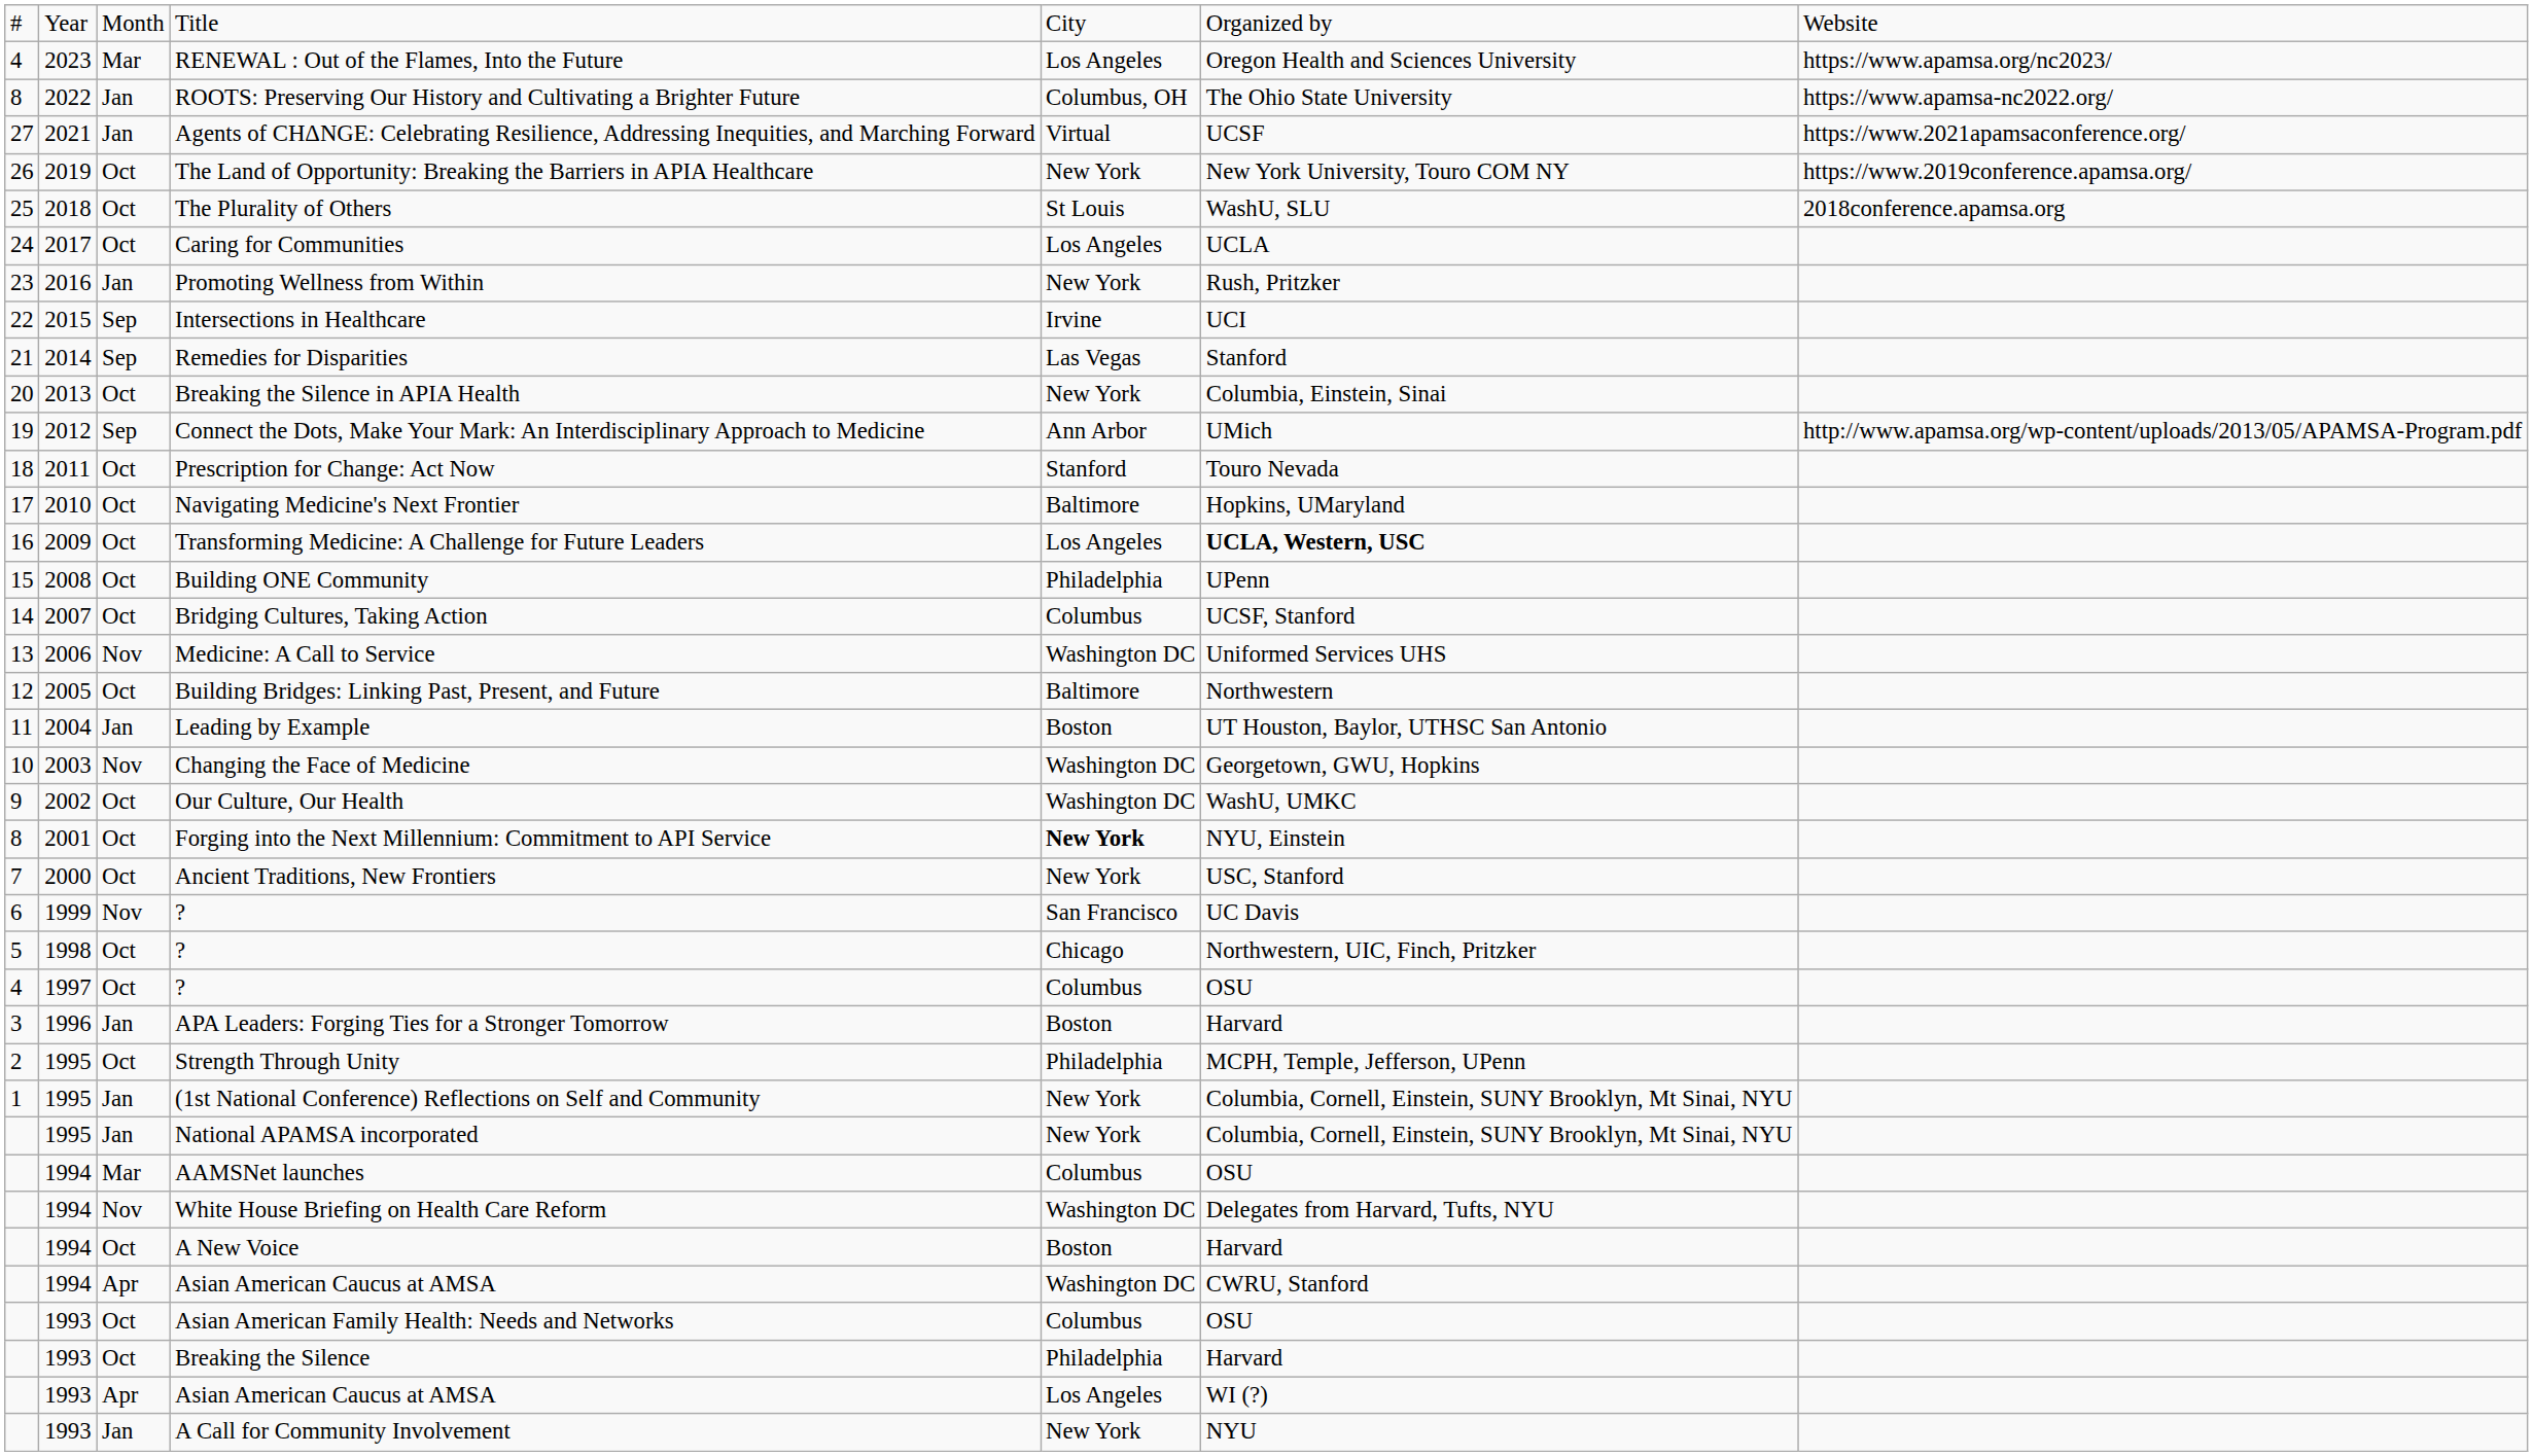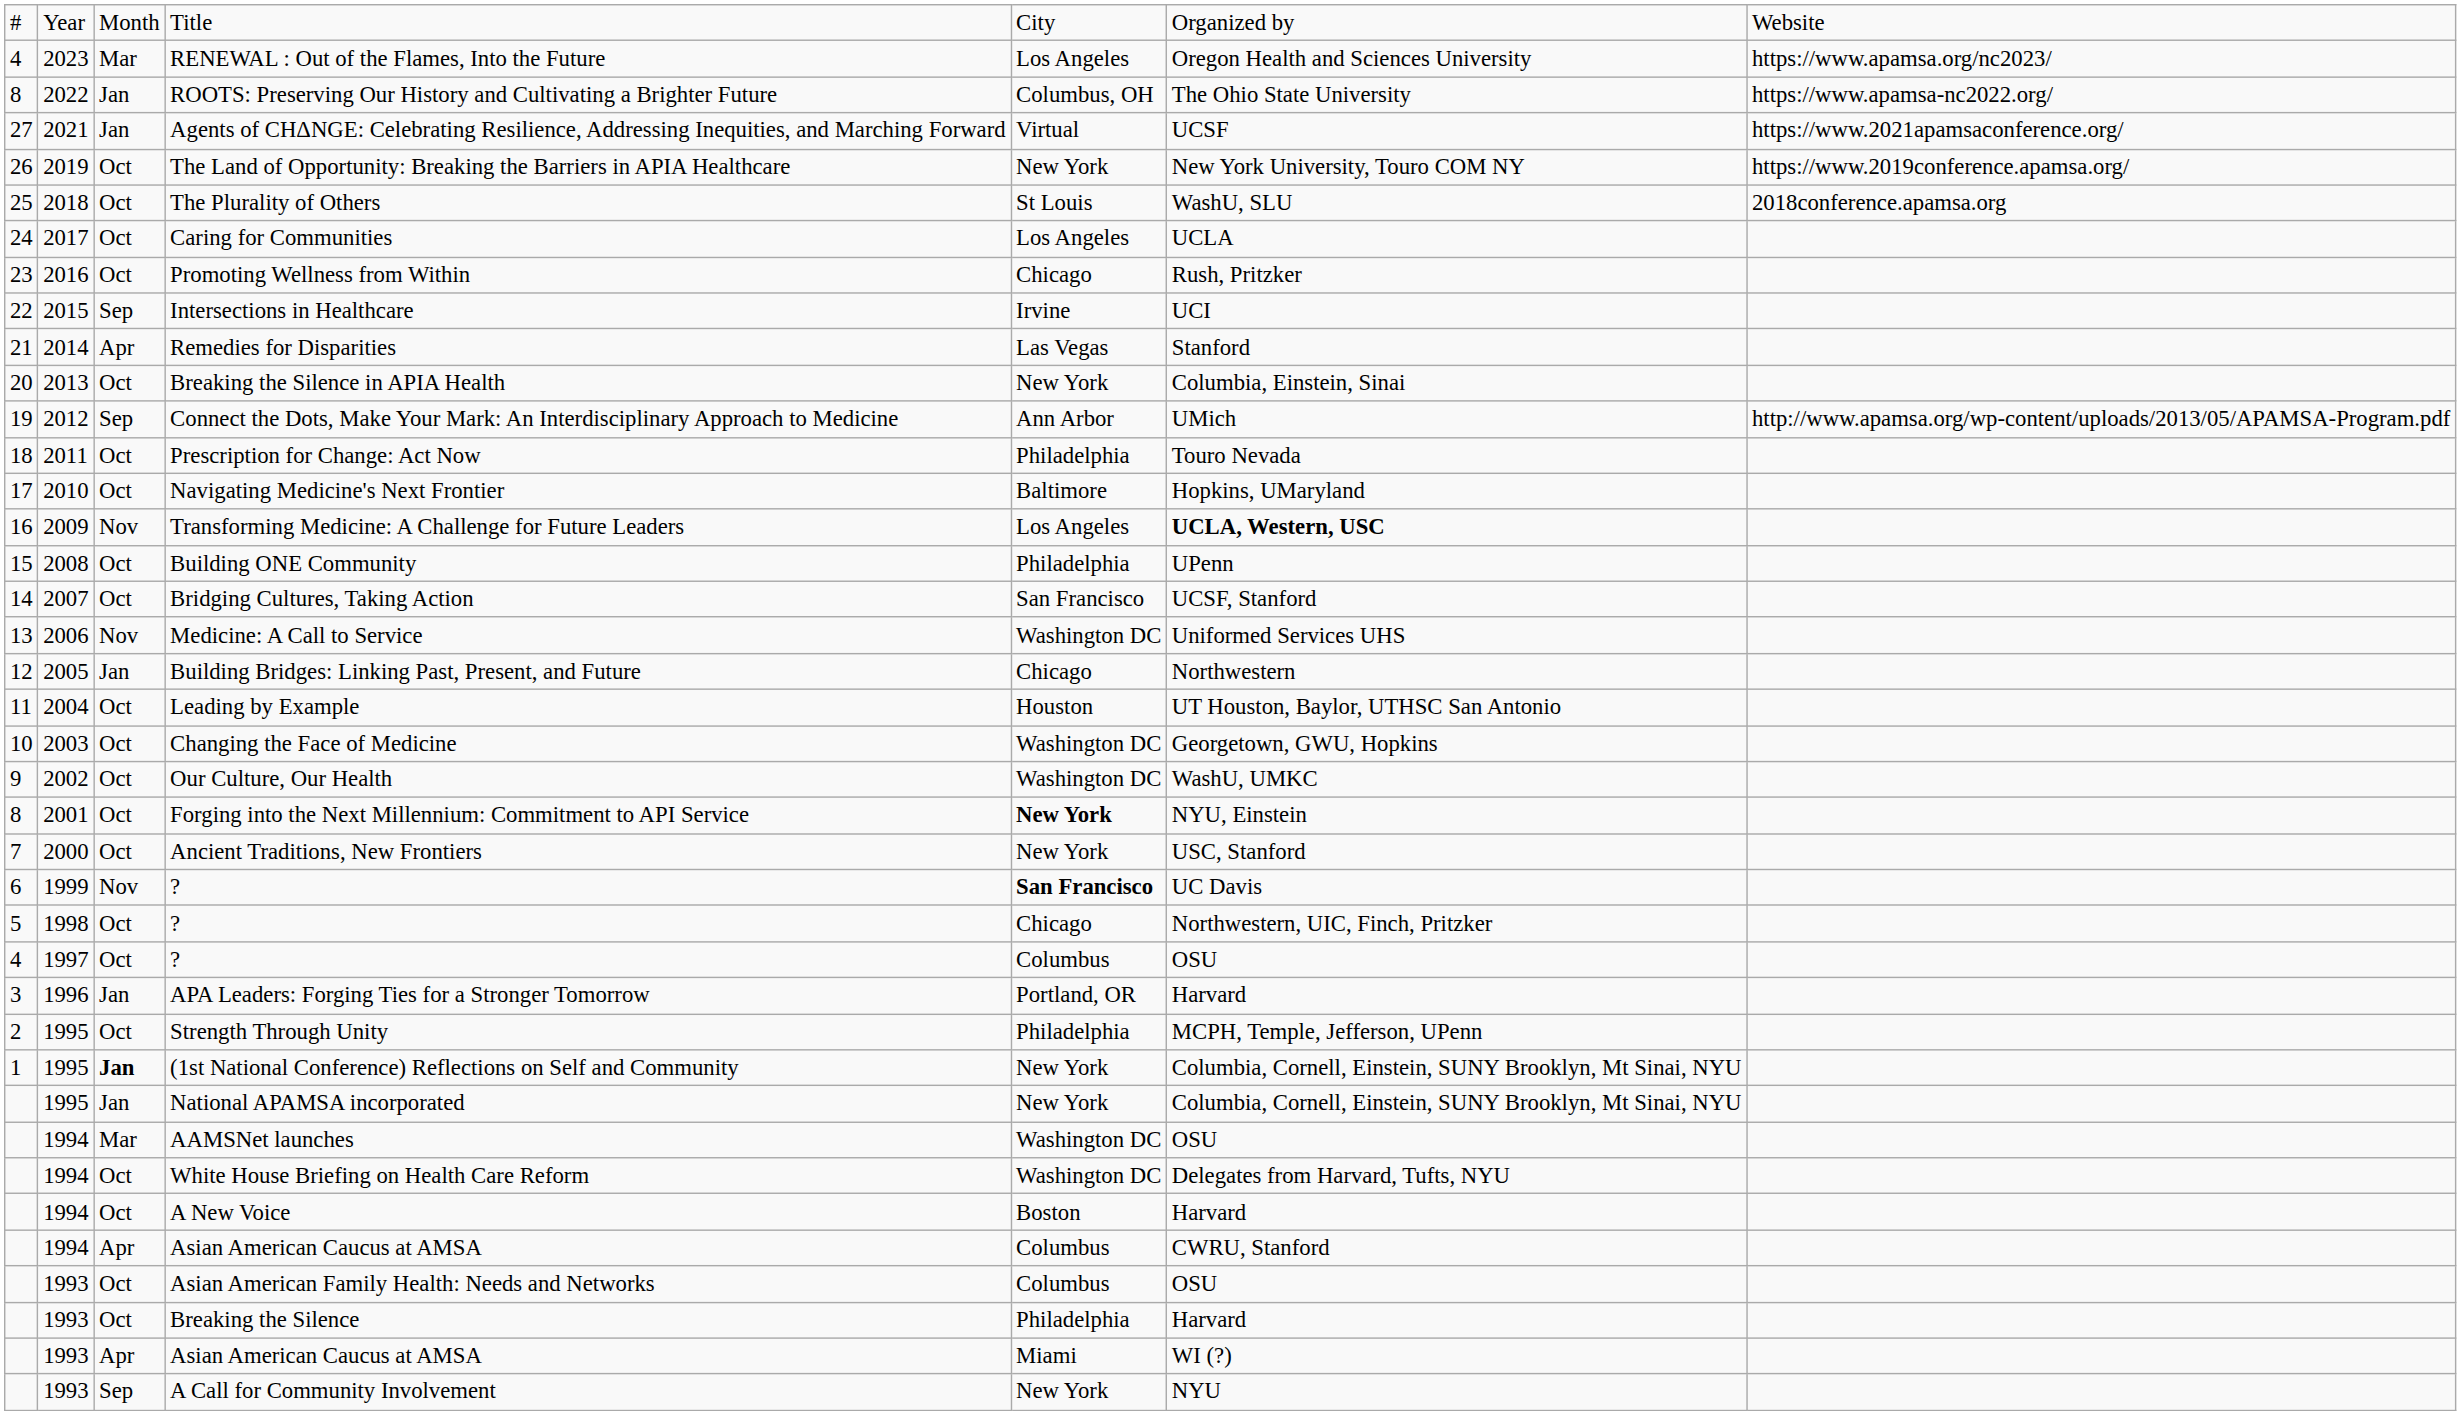Promoting Wellness from Within | column 3: Jan -> Oct
Promoting Wellness from Within | column 5: New York -> Chicago
Remedies for Disparities | column 3: Sep -> Apr
Prescription for Change: Act Now | column 5: Stanford -> Philadelphia
Transforming Medicine: A Challenge for Future Leaders | column 3: Oct -> Nov
Bridging Cultures, Taking Action | column 5: Columbus -> San Francisco
Building Bridges: Linking Past, Present, and Future | column 3: Oct -> Jan
Building Bridges: Linking Past, Present, and Future | column 5: Baltimore -> Chicago
Leading by Example | column 3: Jan -> Oct
Leading by Example | column 5: Boston -> Houston
Changing the Face of Medicine | column 3: Nov -> Oct
1999 / ? | column 5: normal -> bold
APA Leaders: Forging Ties for a Stronger Tomorrow | column 5: Boston -> Portland, OR
(1st National Conference) Reflections on Self and Community | column 3: normal -> bold
AAMSNet launches | column 5: Columbus -> Washington DC
White House Briefing on Health Care Reform | column 3: Nov -> Oct
1994 / Asian American Caucus at AMSA | column 5: Washington DC -> Columbus
1993 / Asian American Caucus at AMSA | column 5: Los Angeles -> Miami
A Call for Community Involvement | column 3: Jan -> Sep
